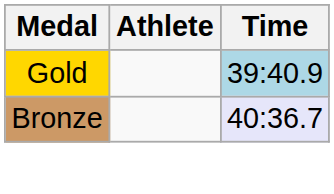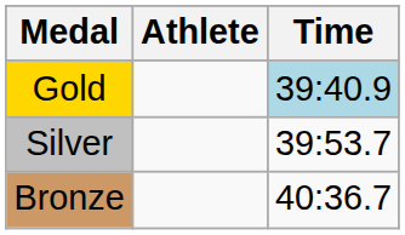+ row: Silver | 39:53.7
Bronze | Time: lavender background -> no background
